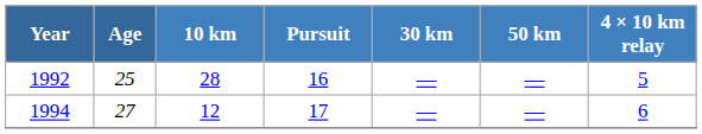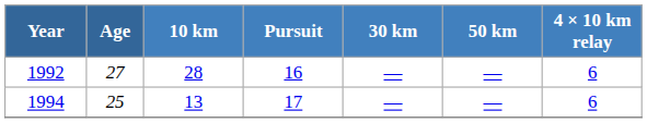1992 | Age: 25 -> 27
1992 | 4 × 10 km relay: 5 -> 6
1994 | Age: 27 -> 25
1994 | 10 km: 12 -> 13
